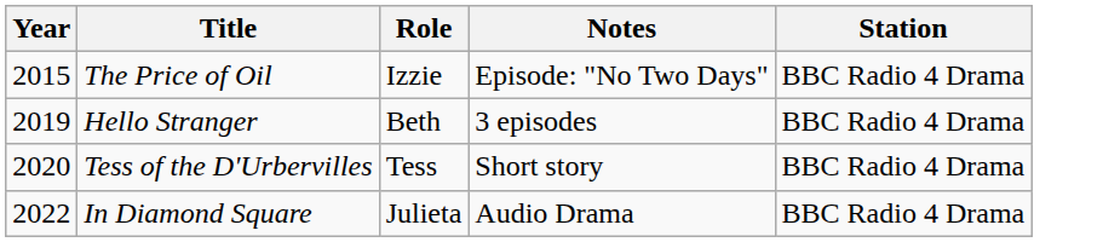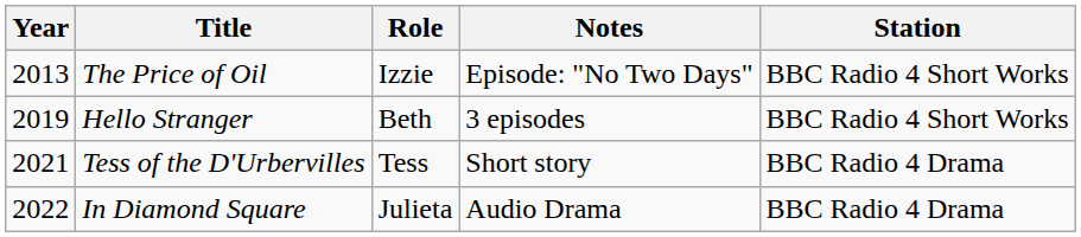The Price of Oil | Year: 2015 -> 2013
The Price of Oil | Station: BBC Radio 4 Drama -> BBC Radio 4 Short Works
Hello Stranger | Station: BBC Radio 4 Drama -> BBC Radio 4 Short Works
Tess of the D'Urbervilles | Year: 2020 -> 2021
